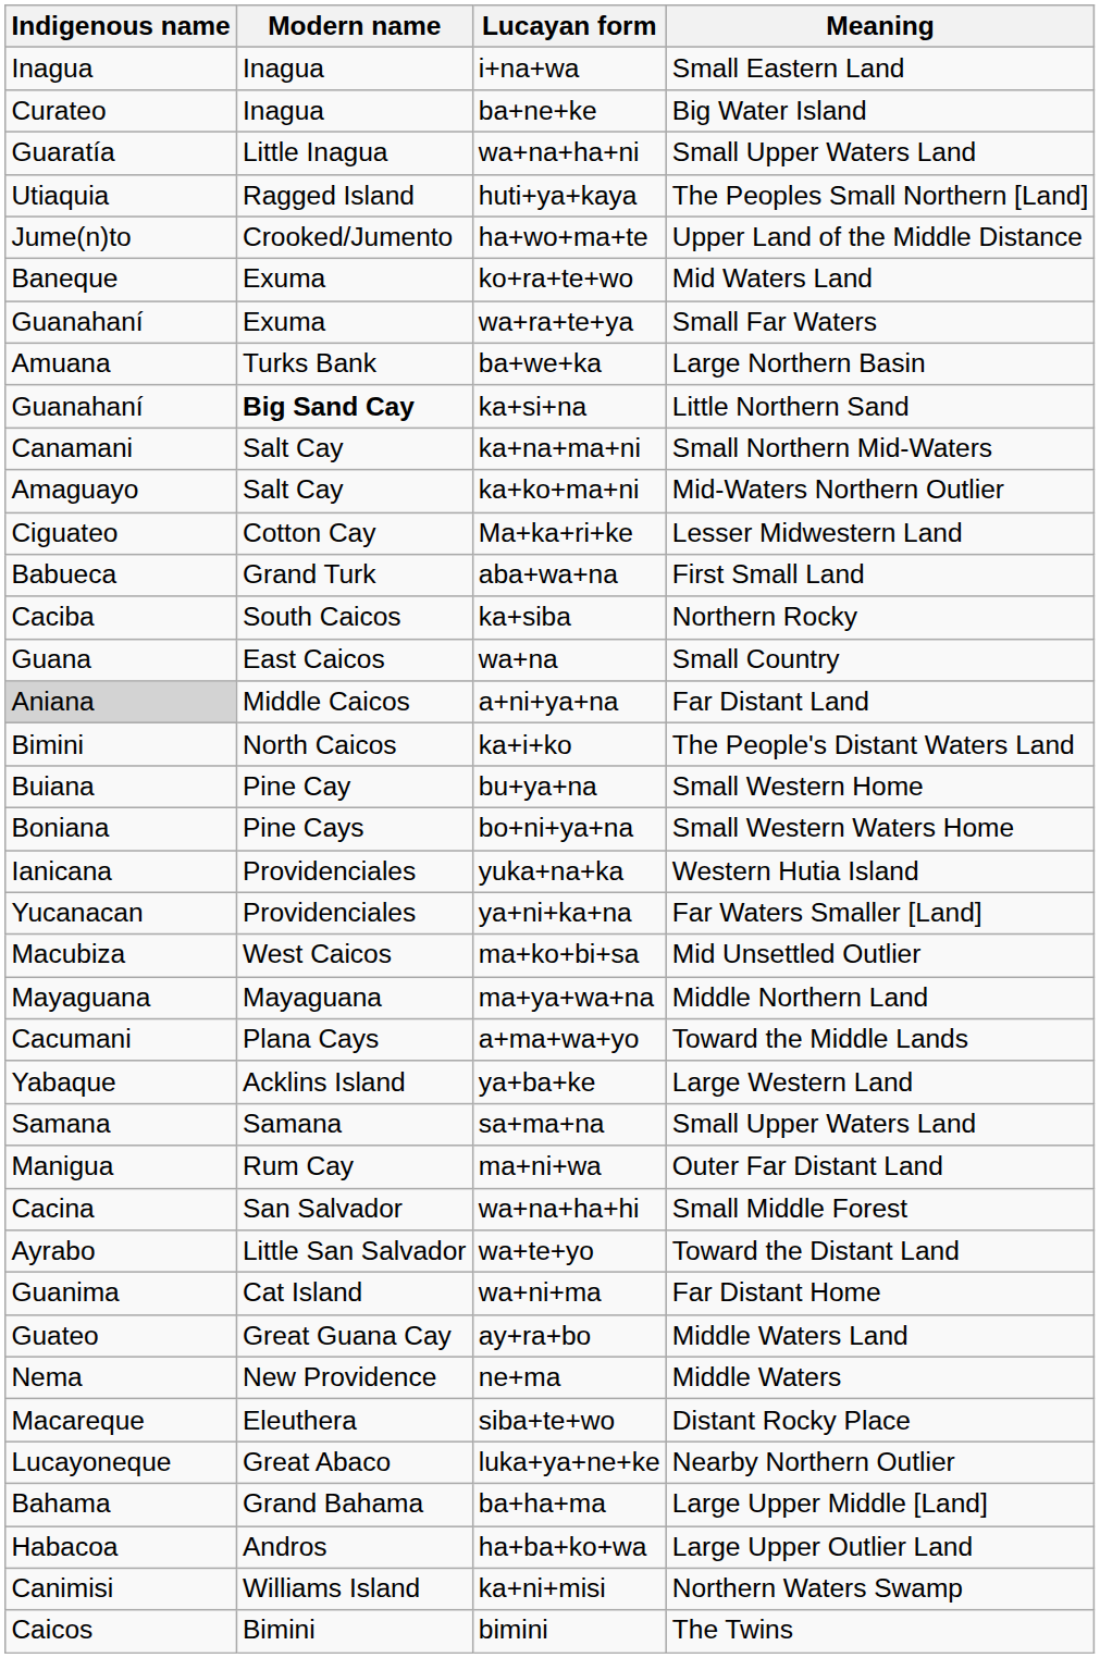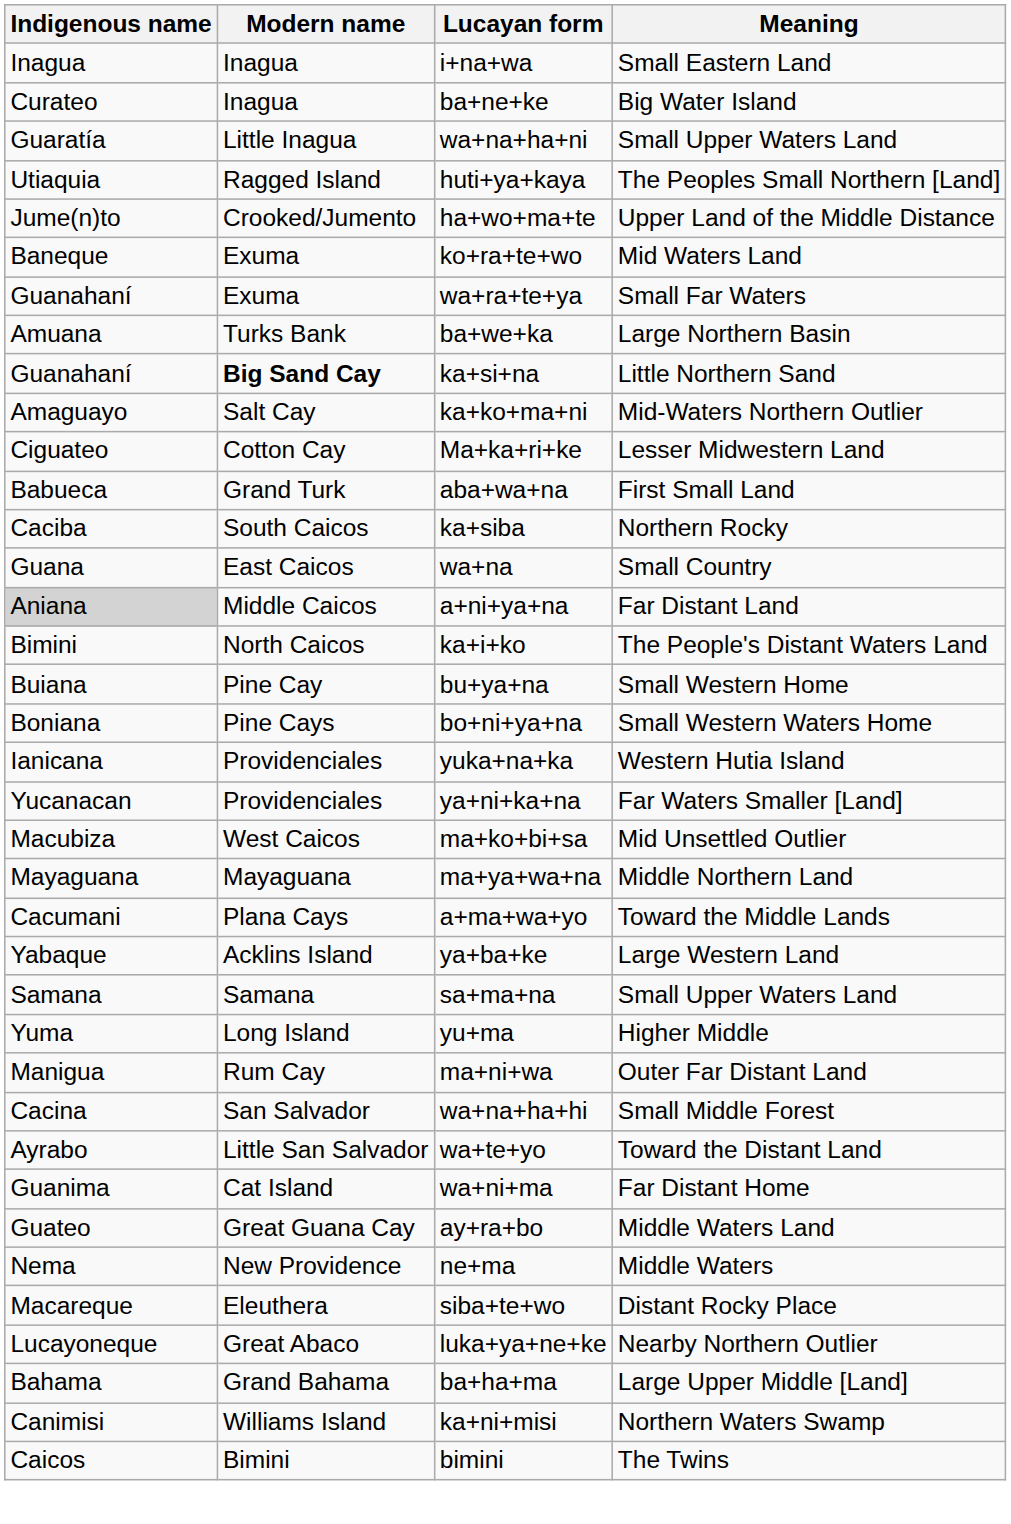- row: Canamani | Salt Cay | ka+na+ma+ni | Small Northern Mid-Waters
+ row: Yuma | Long Island | yu+ma | Higher Middle
- row: Habacoa | Andros | ha+ba+ko+wa | Large Upper Outlier Land
